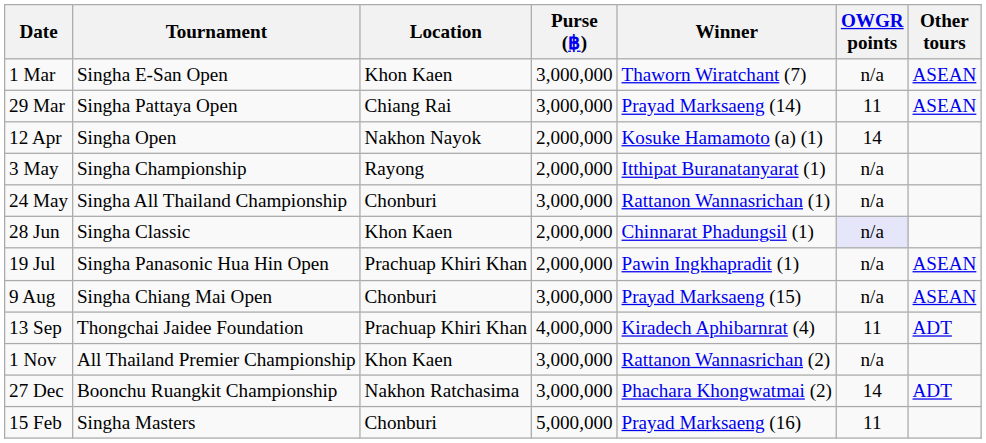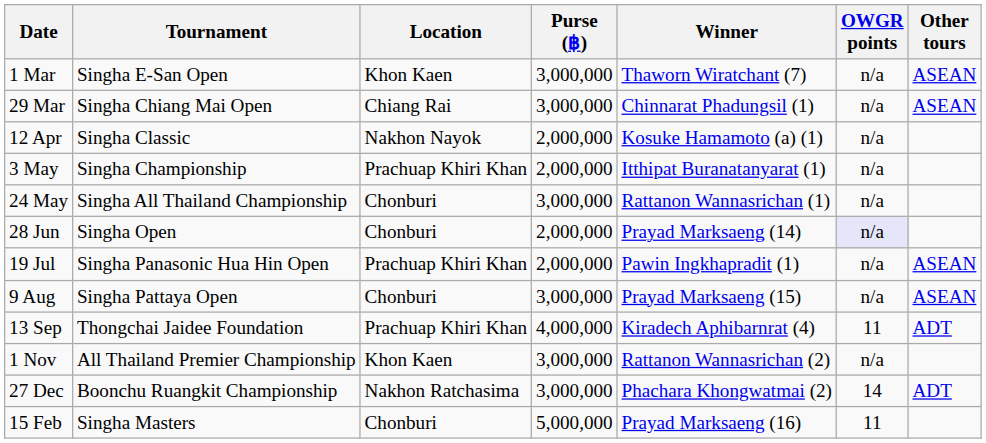29 Mar | Tournament: Singha Pattaya Open -> Singha Chiang Mai Open
29 Mar | Winner: Prayad Marksaeng (14) -> Chinnarat Phadungsil (1)
29 Mar | OWGR points: 11 -> n/a
12 Apr | Tournament: Singha Open -> Singha Classic
12 Apr | OWGR points: 14 -> n/a
3 May | Location: Rayong -> Prachuap Khiri Khan
28 Jun | Tournament: Singha Classic -> Singha Open
28 Jun | Location: Khon Kaen -> Chonburi
28 Jun | Winner: Chinnarat Phadungsil (1) -> Prayad Marksaeng (14)
9 Aug | Tournament: Singha Chiang Mai Open -> Singha Pattaya Open
